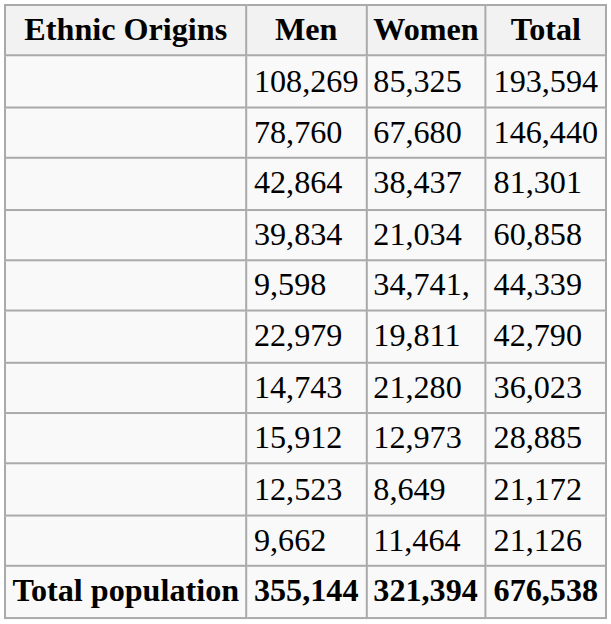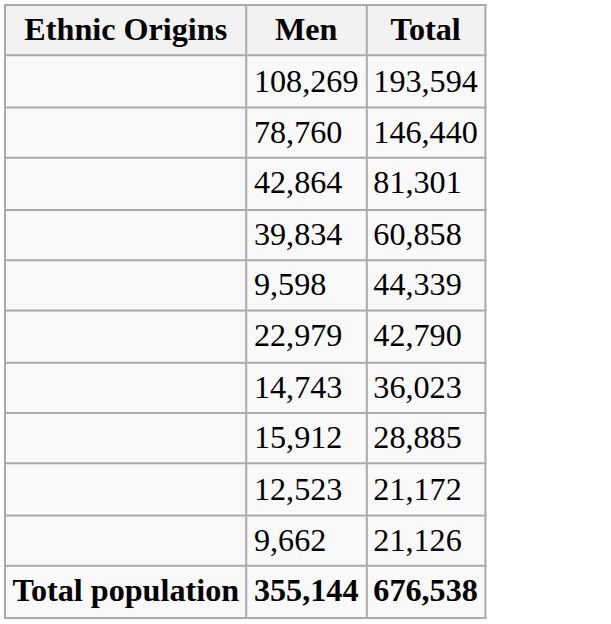- column: Women | 85,325 | 67,680 | 38,437 | 21,034 | 34,741, | 19,811 | 21,280 | 12,973 | 8,649 | 11,464 | 321,394
